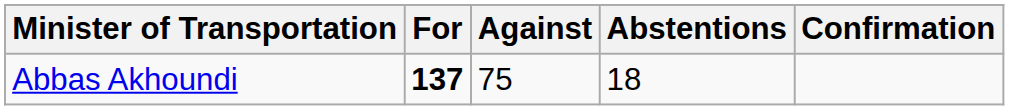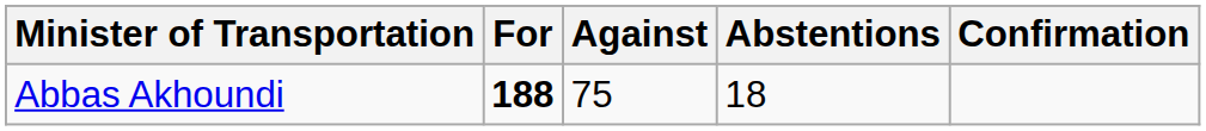Abbas Akhoundi | For: 137 -> 188
